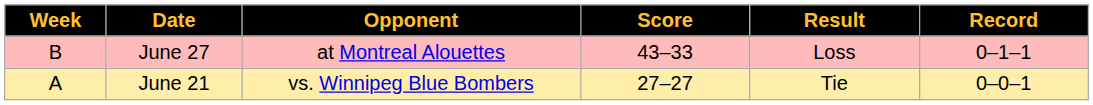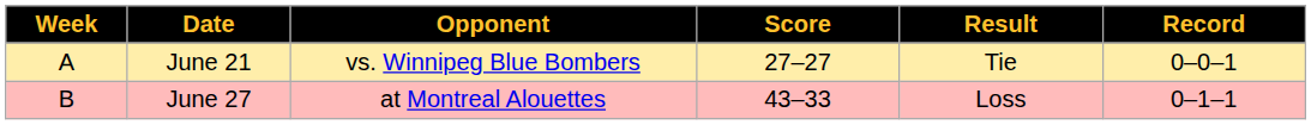rows swapped: June 21 <-> June 27
